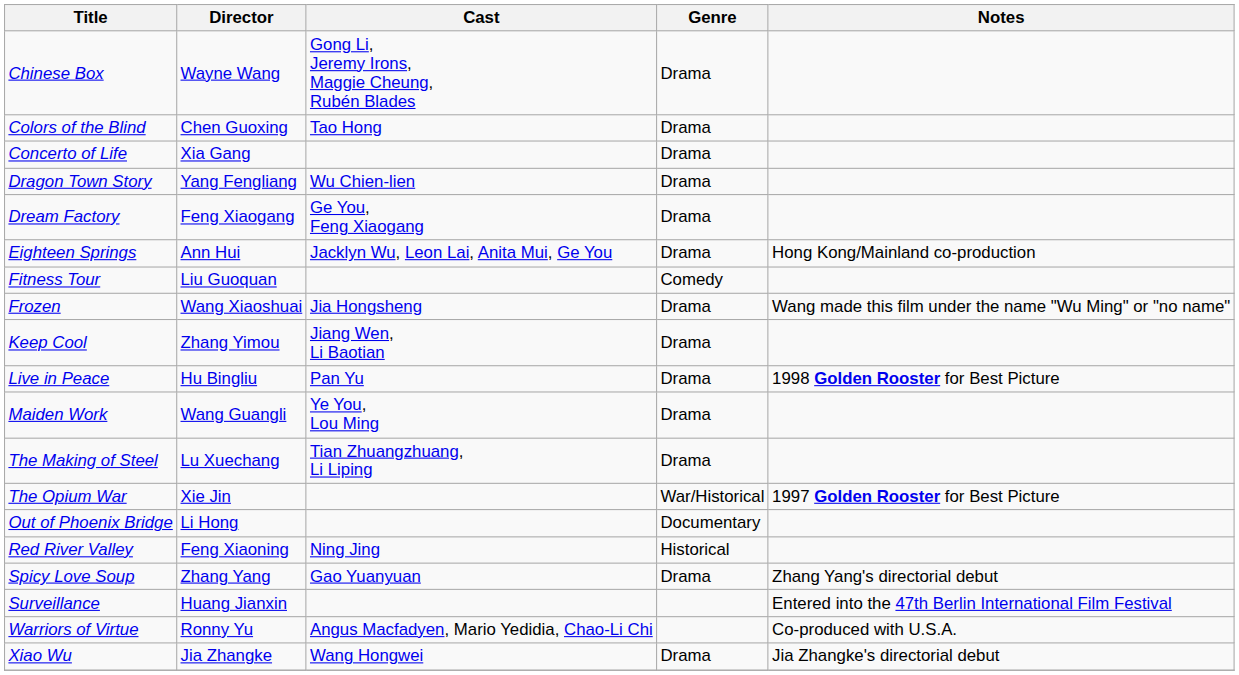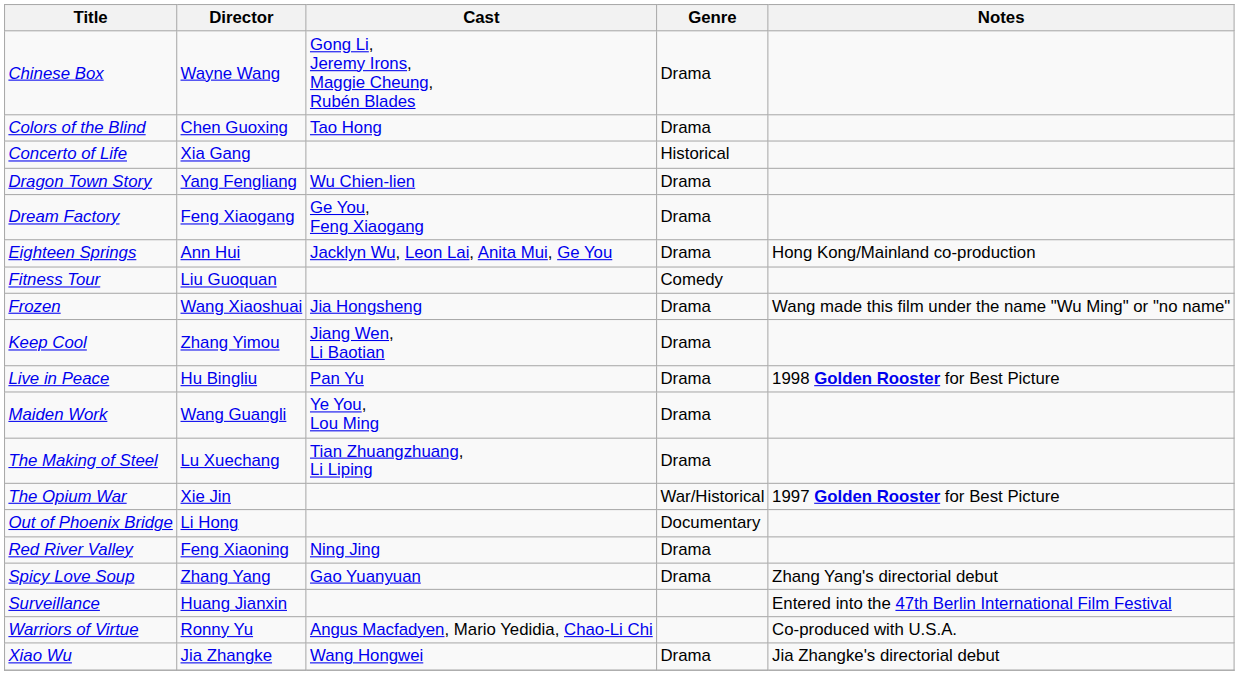Concerto of Life | Genre: Drama -> Historical
Red River Valley | Genre: Historical -> Drama
